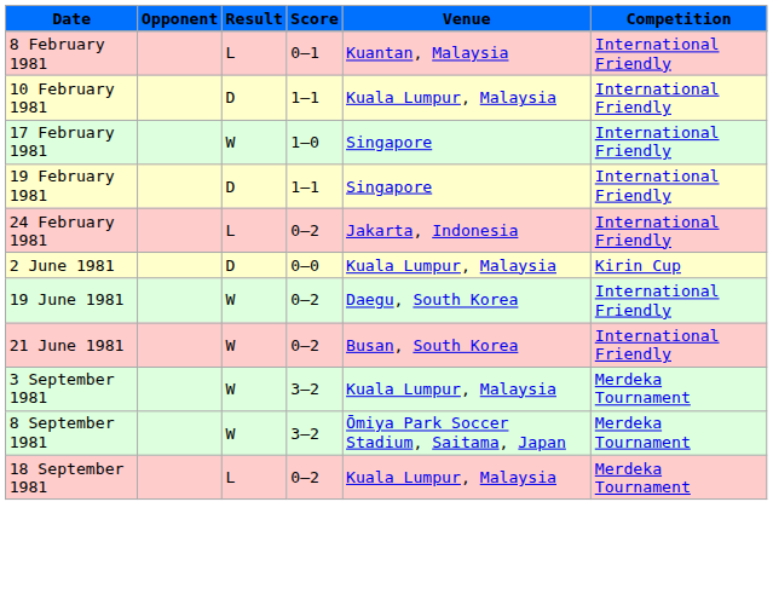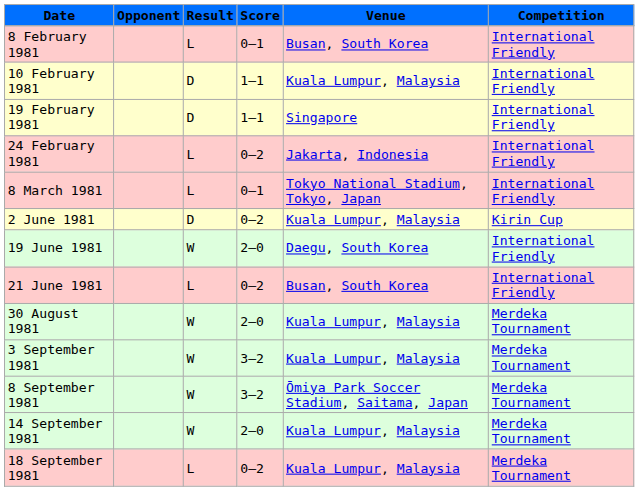8 February 1981 | Venue: Kuantan, Malaysia -> Busan, South Korea
- row: 17 February 1981 | W | 1–0 | Singapore | International Friendly
+ row: 8 March 1981 | L | 0–1 | Tokyo National Stadium, Tokyo, Japan | International Friendly
2 June 1981 | Score: 0–0 -> 0–2
19 June 1981 | Score: 0–2 -> 2–0
21 June 1981 | Result: W -> L
+ row: 30 August 1981 | W | 2–0 | Kuala Lumpur, Malaysia | Merdeka Tournament
+ row: 14 September 1981 | W | 2–0 | Kuala Lumpur, Malaysia | Merdeka Tournament
